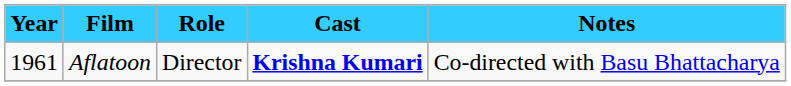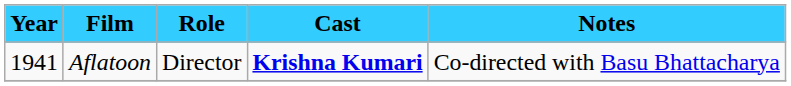Aflatoon | Year: 1961 -> 1941
